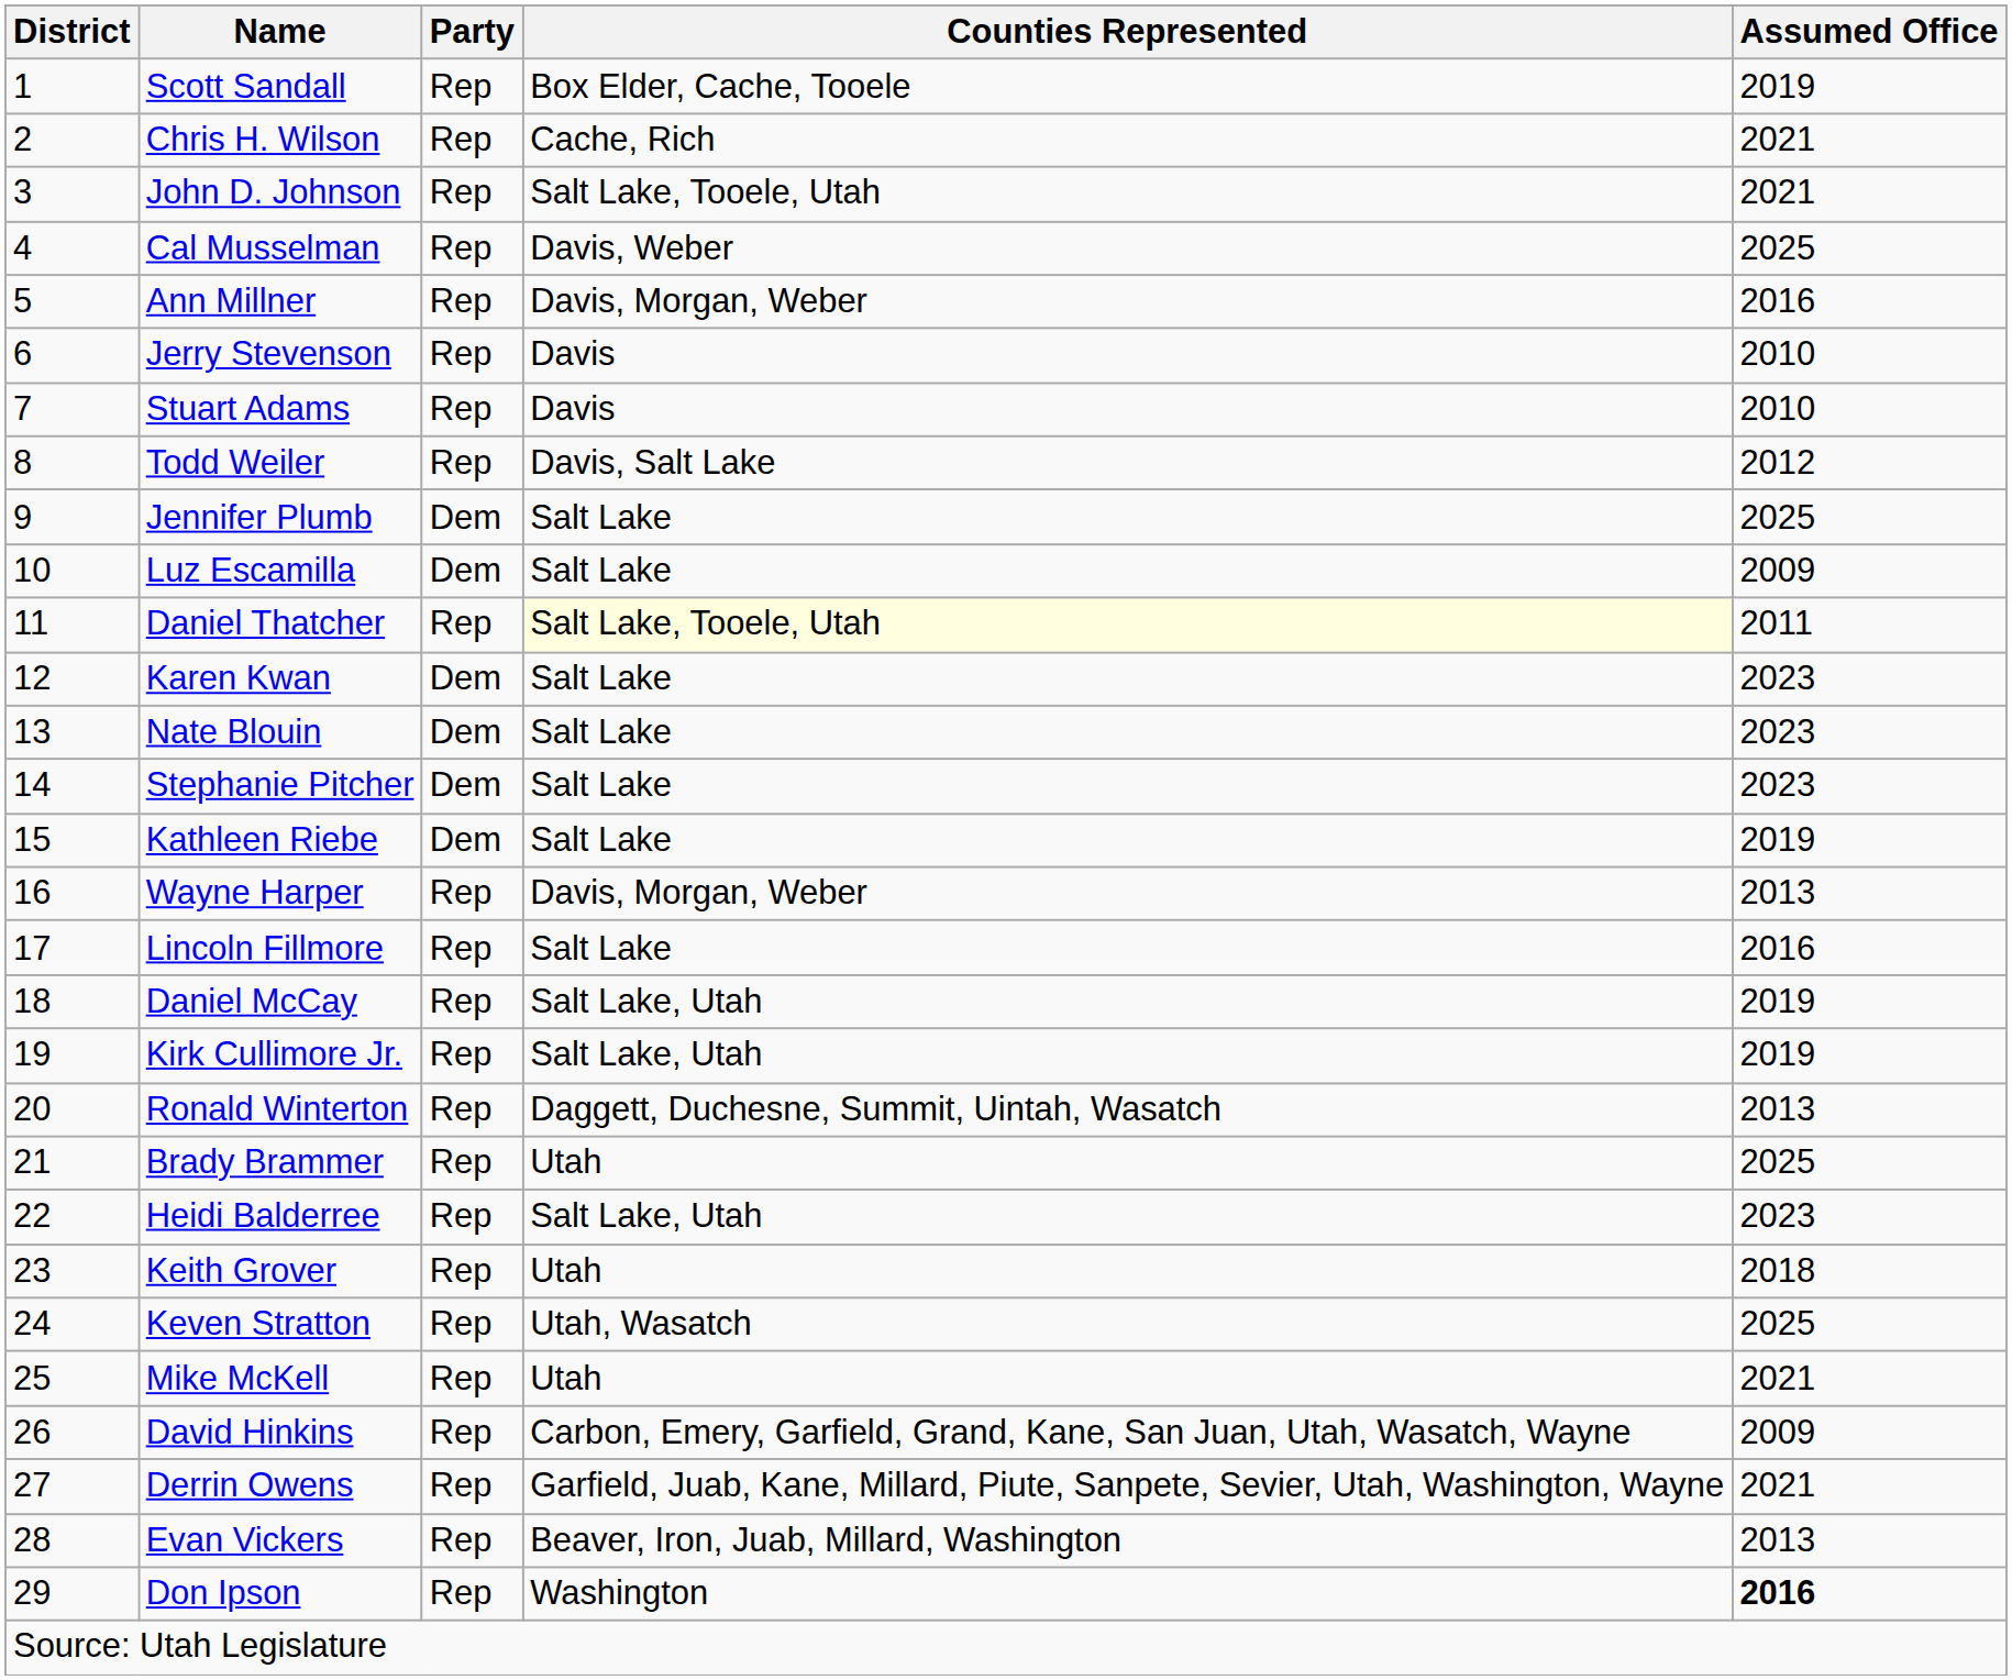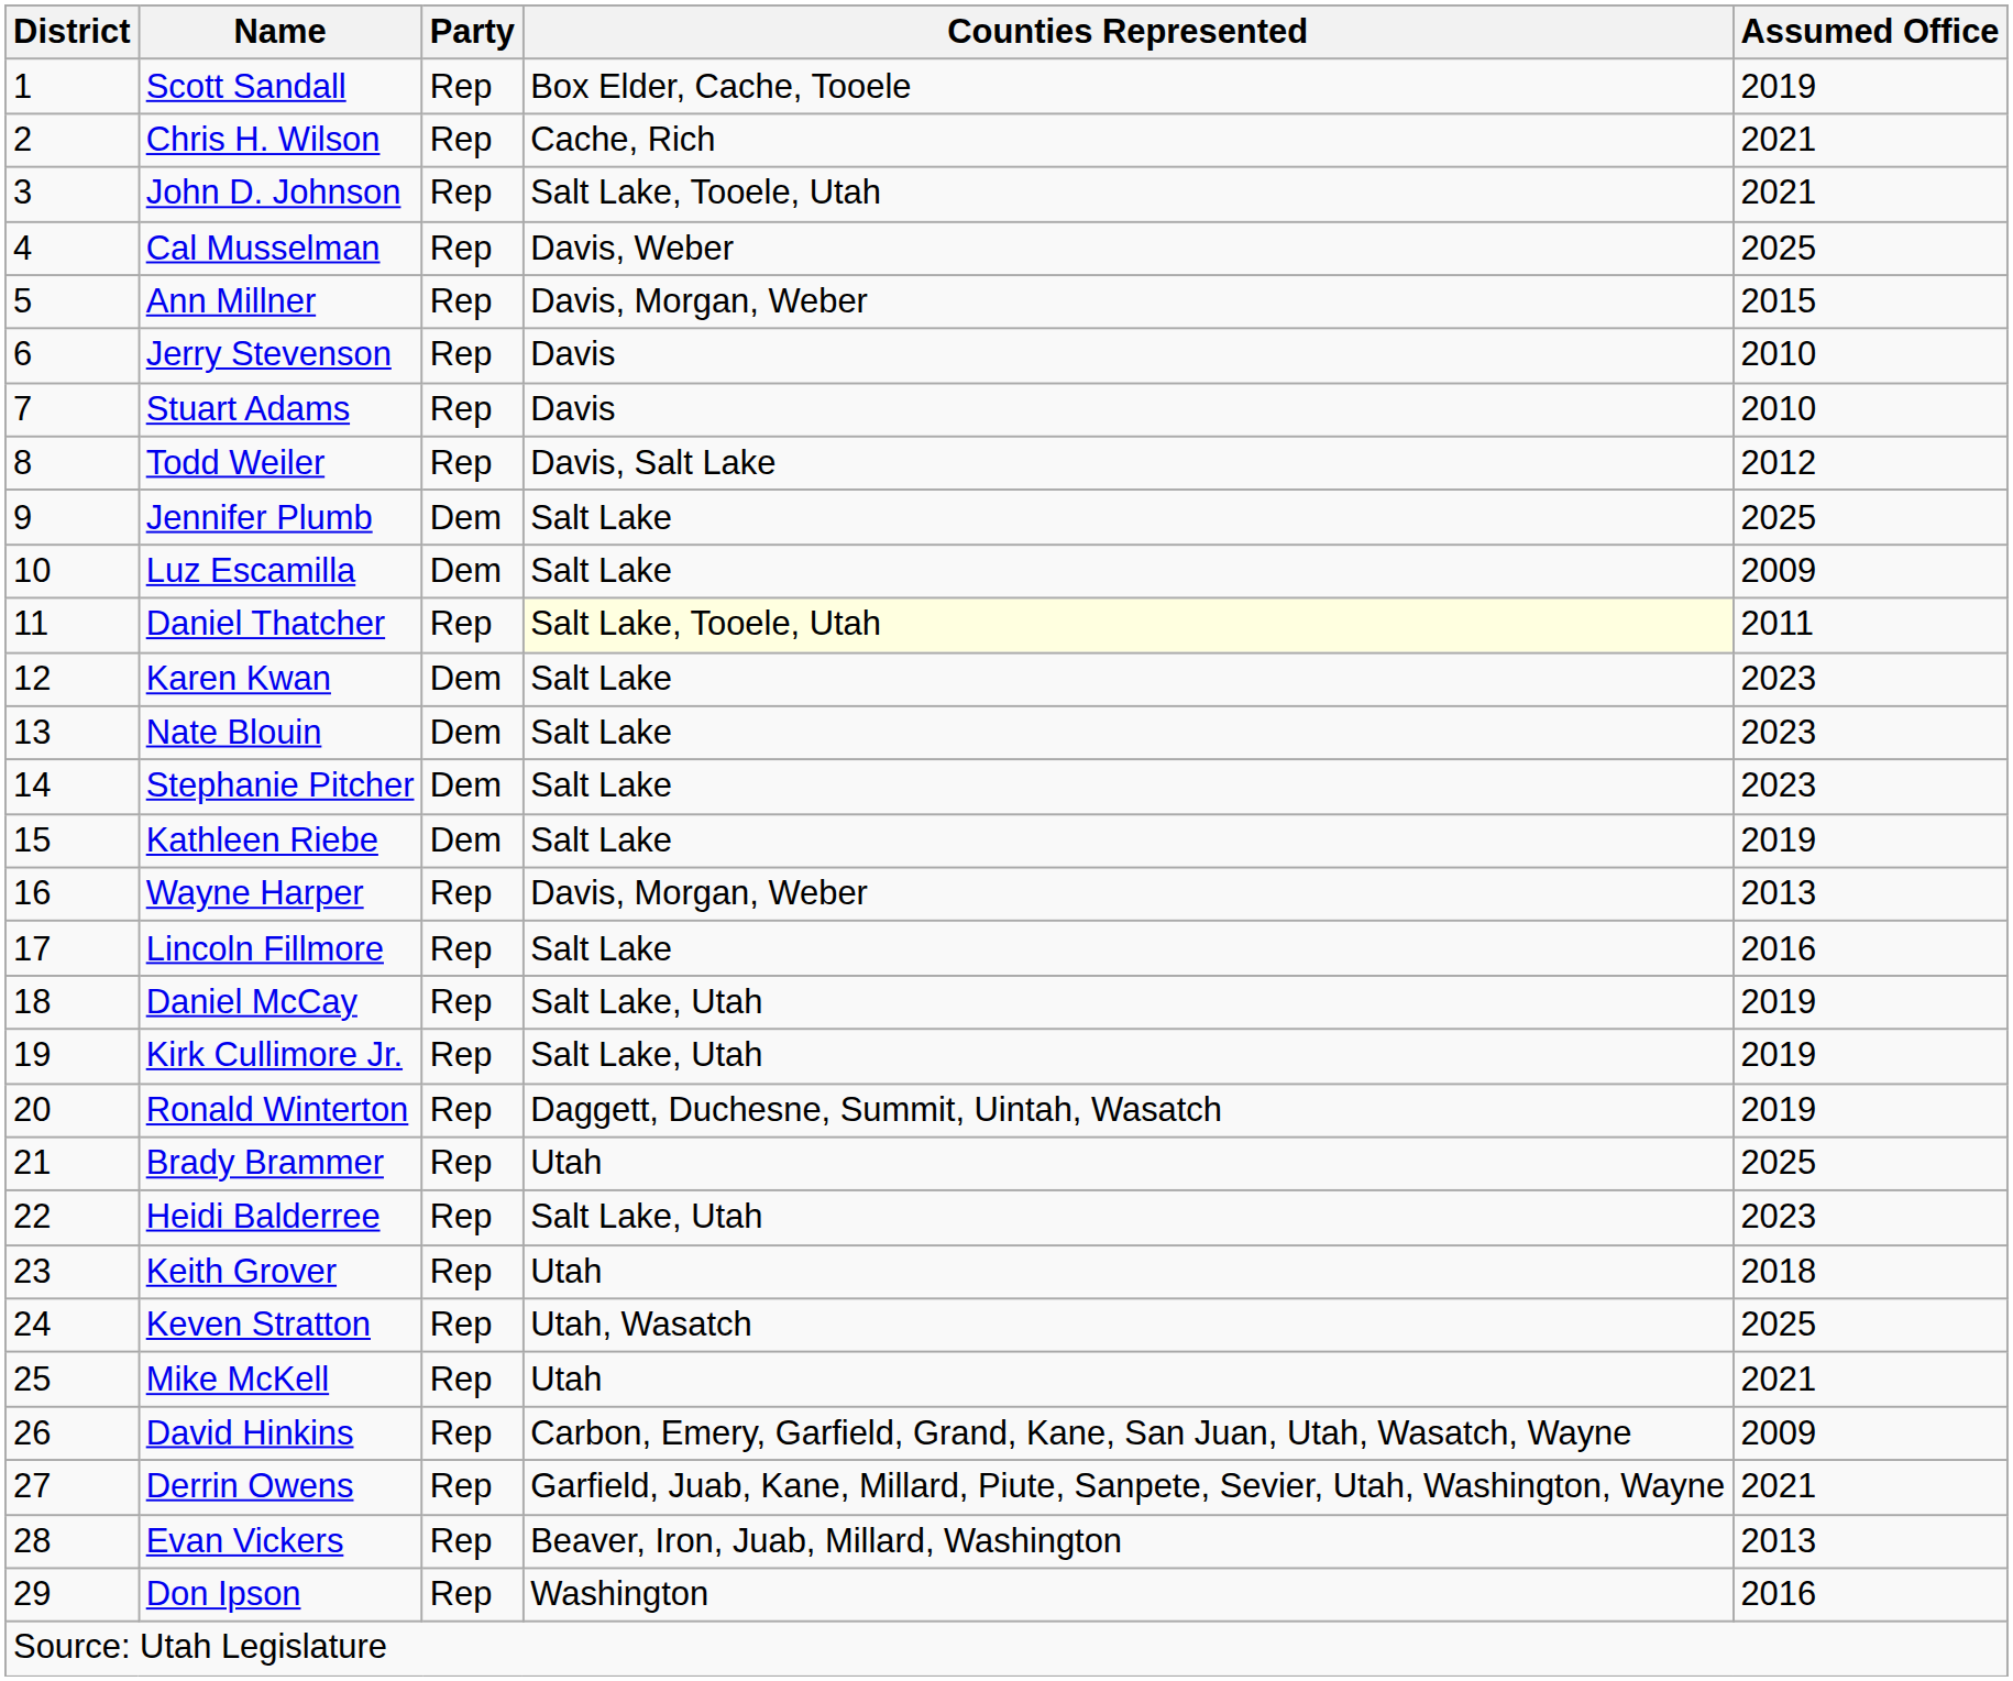Ann Millner | Assumed Office: 2016 -> 2015
Ronald Winterton | Assumed Office: 2013 -> 2019
Don Ipson | Assumed Office: bold -> normal
